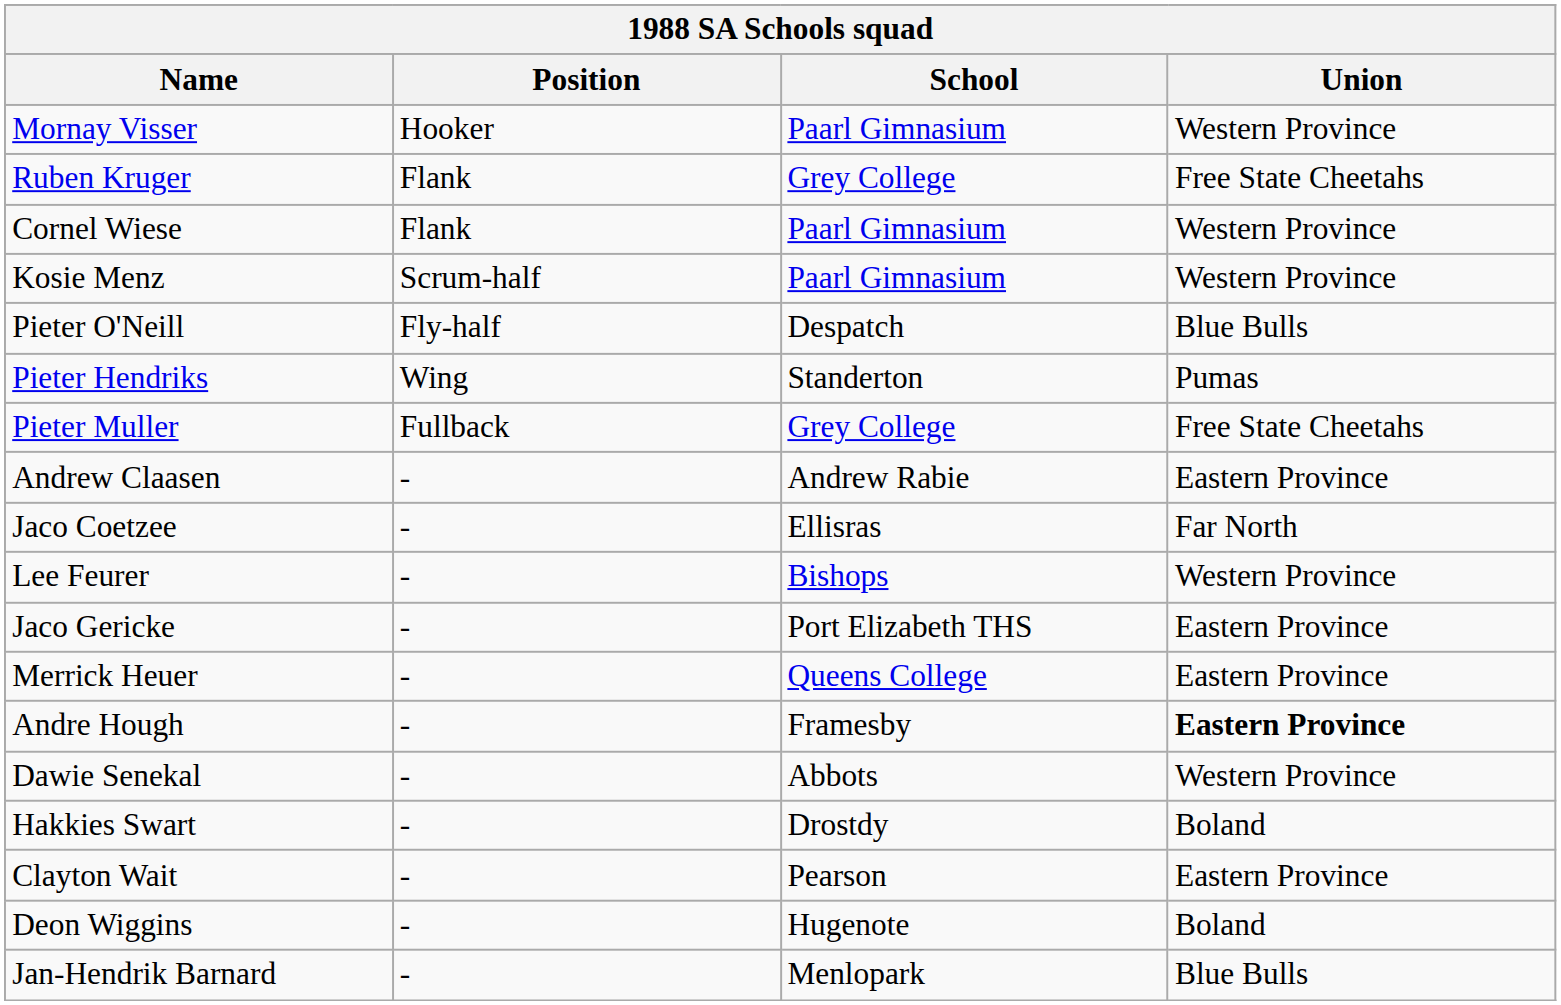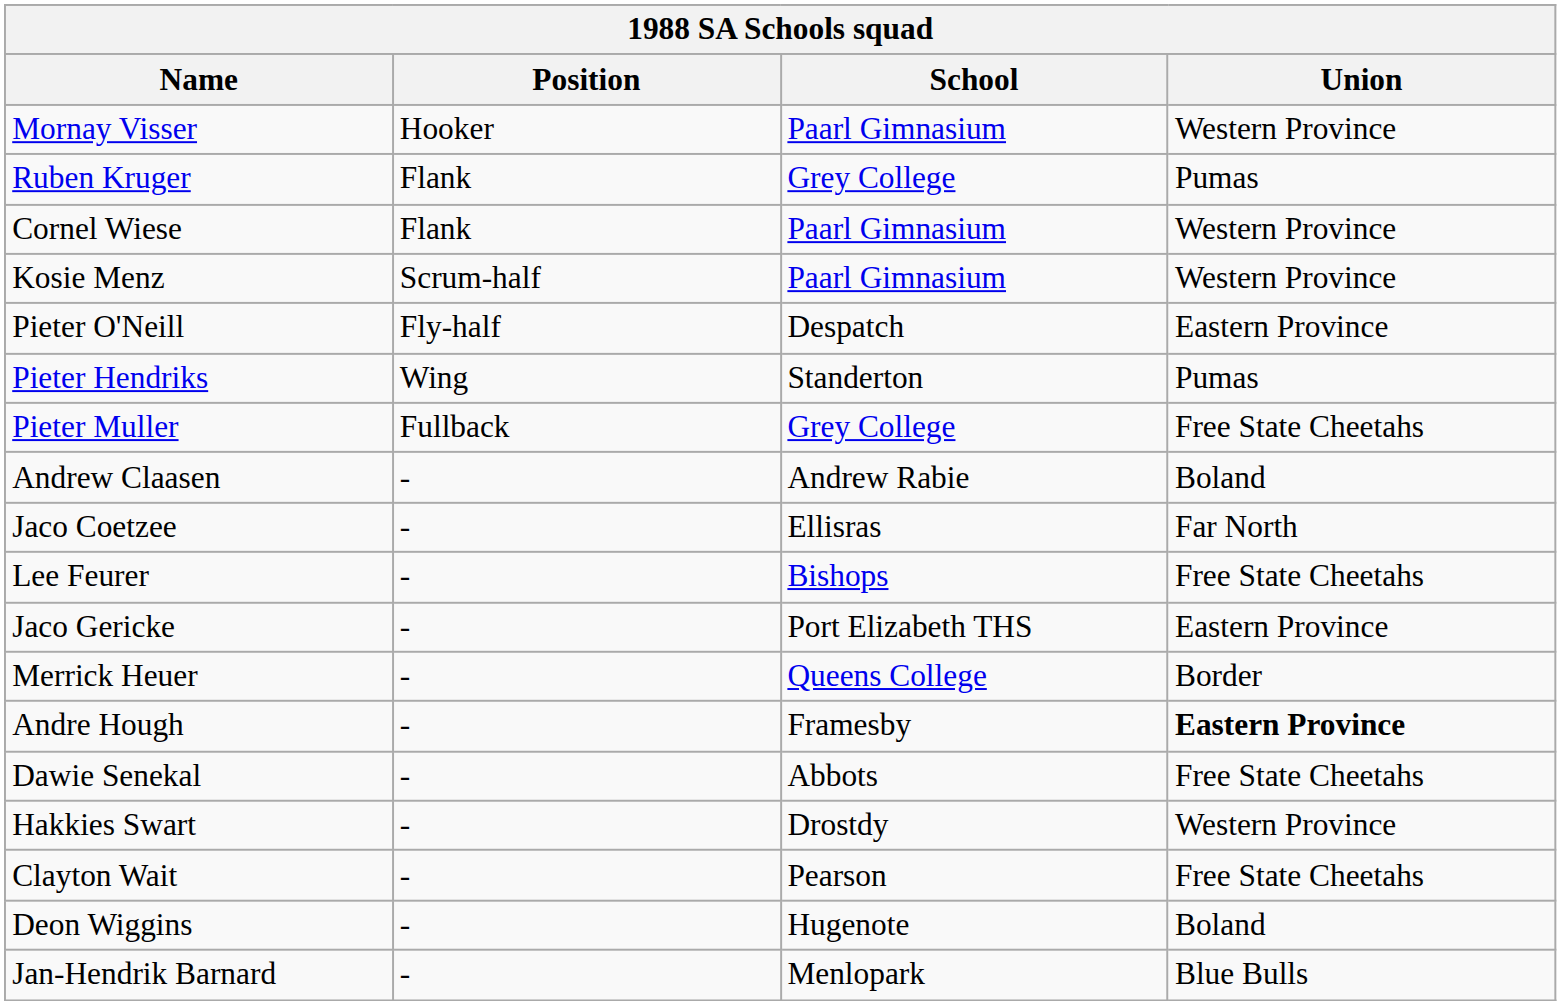Ruben Kruger | Union: Free State Cheetahs -> Pumas
Pieter O'Neill | Union: Blue Bulls -> Eastern Province
Andrew Claasen | Union: Eastern Province -> Boland
Lee Feurer | Union: Western Province -> Free State Cheetahs
Merrick Heuer | Union: Eastern Province -> Border
Dawie Senekal | Union: Western Province -> Free State Cheetahs
Hakkies Swart | Union: Boland -> Western Province
Clayton Wait | Union: Eastern Province -> Free State Cheetahs
